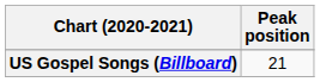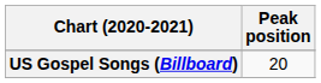US Gospel Songs (Billboard) | Peak position: 21 -> 20
